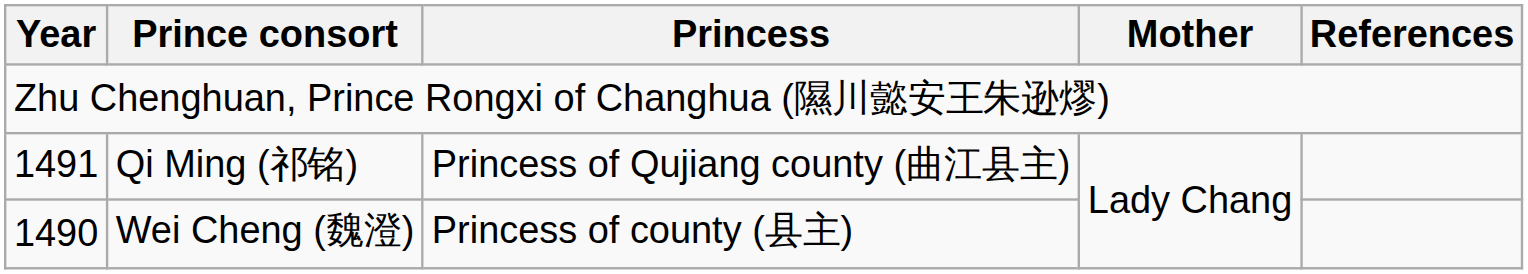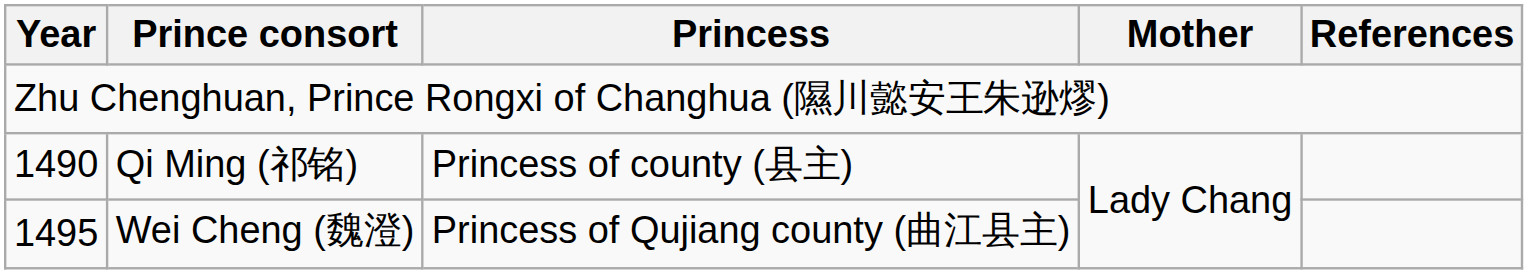Qi Ming (祁铭) | Year: 1491 -> 1490
Qi Ming (祁铭) | Princess: Princess of Qujiang county (曲江县主) -> Princess of county (县主)
Wei Cheng (魏澄) | Year: 1490 -> 1495
Wei Cheng (魏澄) | Princess: Princess of county (县主) -> Princess of Qujiang county (曲江县主)
